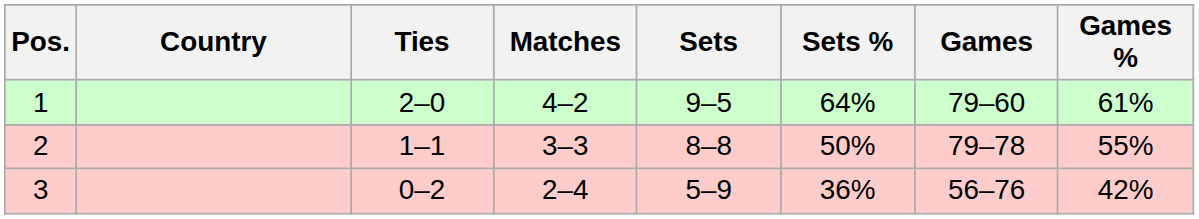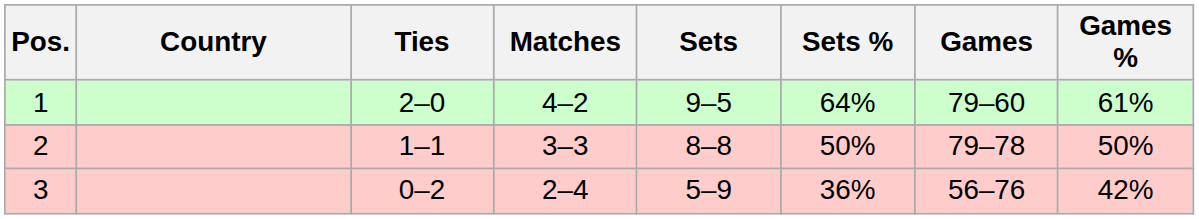2 | Games %: 55% -> 50%
